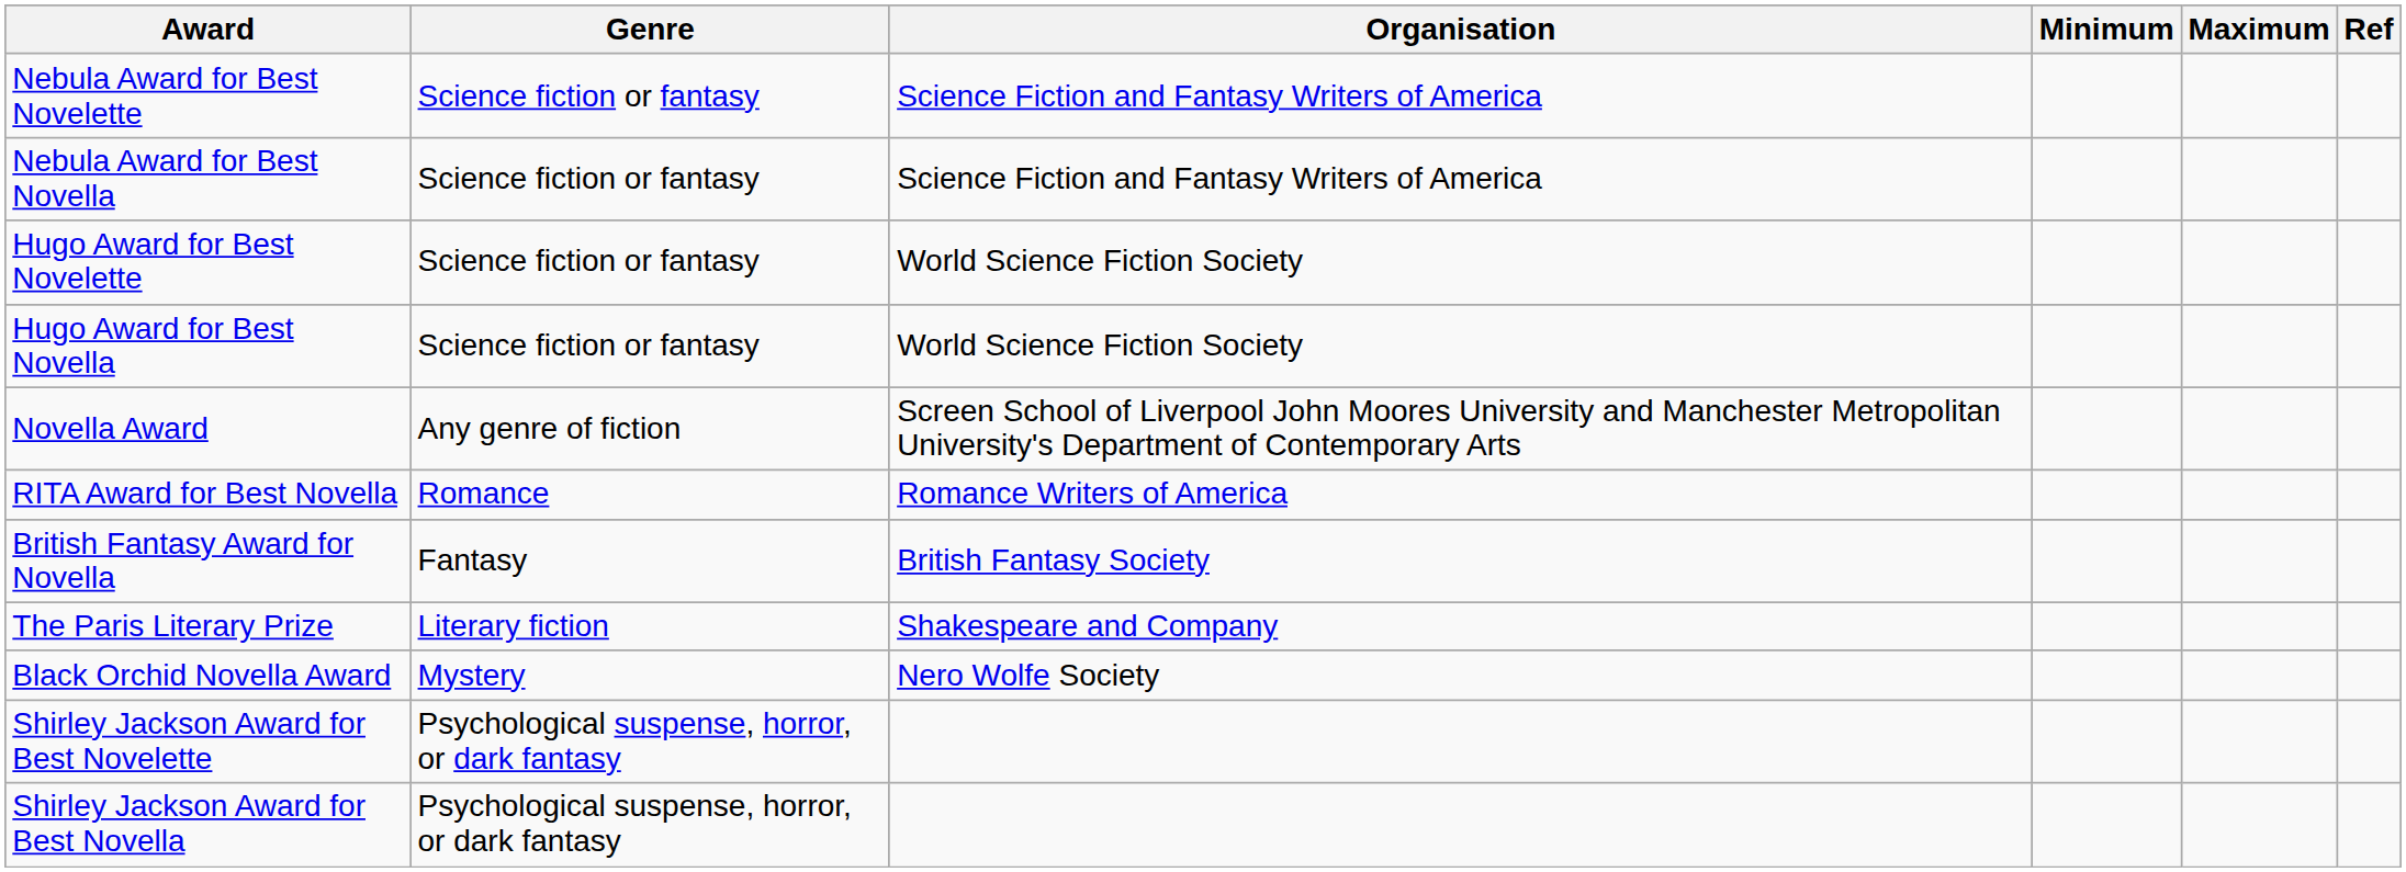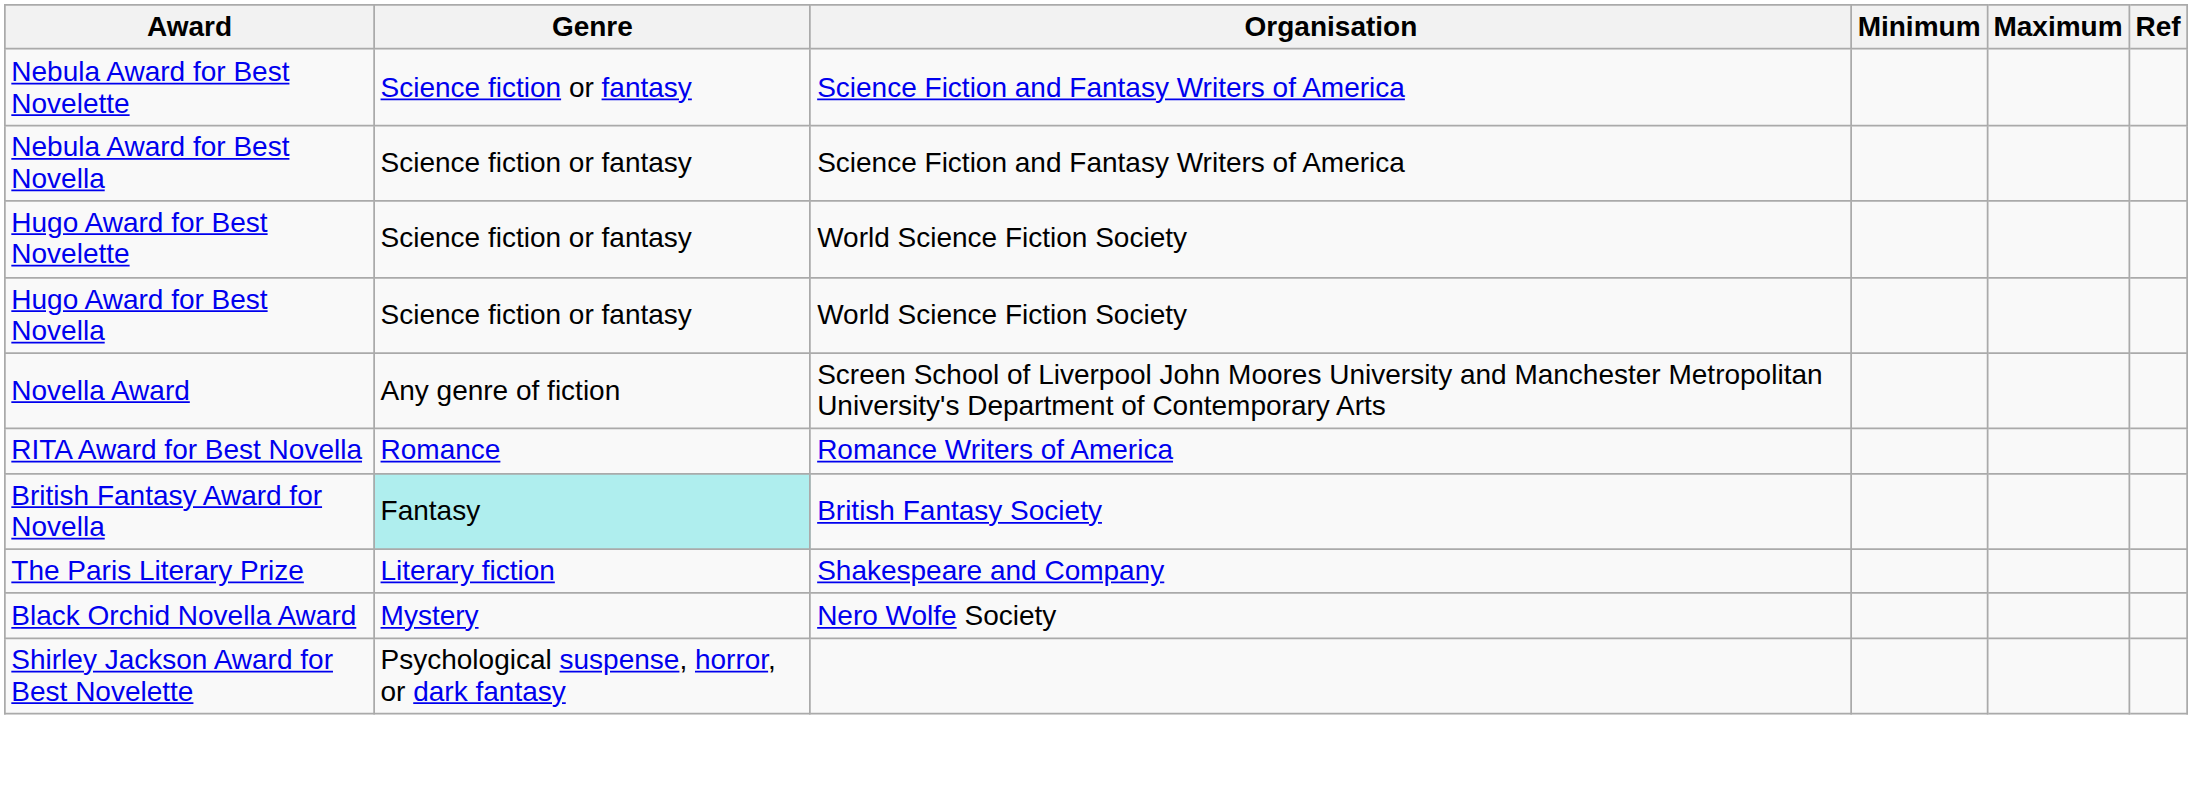British Fantasy Award for Novella | Genre: no background -> paleturquoise background
- row: Shirley Jackson Award for Best Novella | Psychological suspense, horror, or dark fantasy
